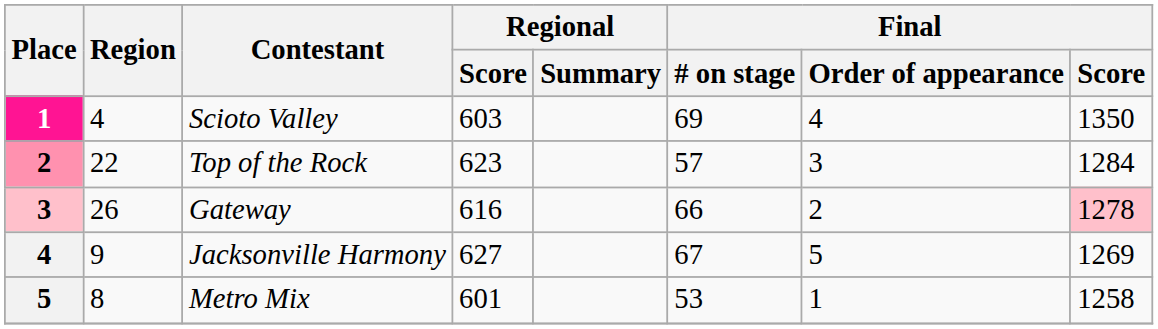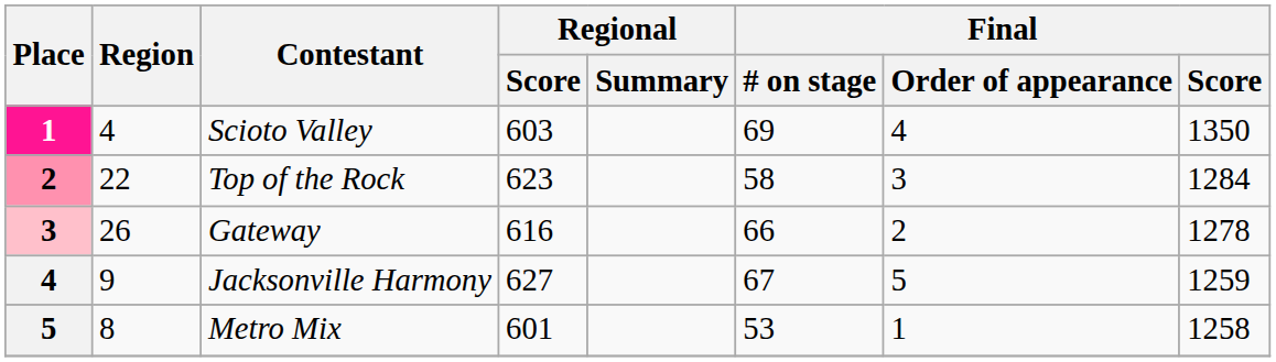Top of the Rock | Final / # on stage: 57 -> 58
Gateway | Final / Score: pink background -> no background
Jacksonville Harmony | Final / Score: 1269 -> 1259
